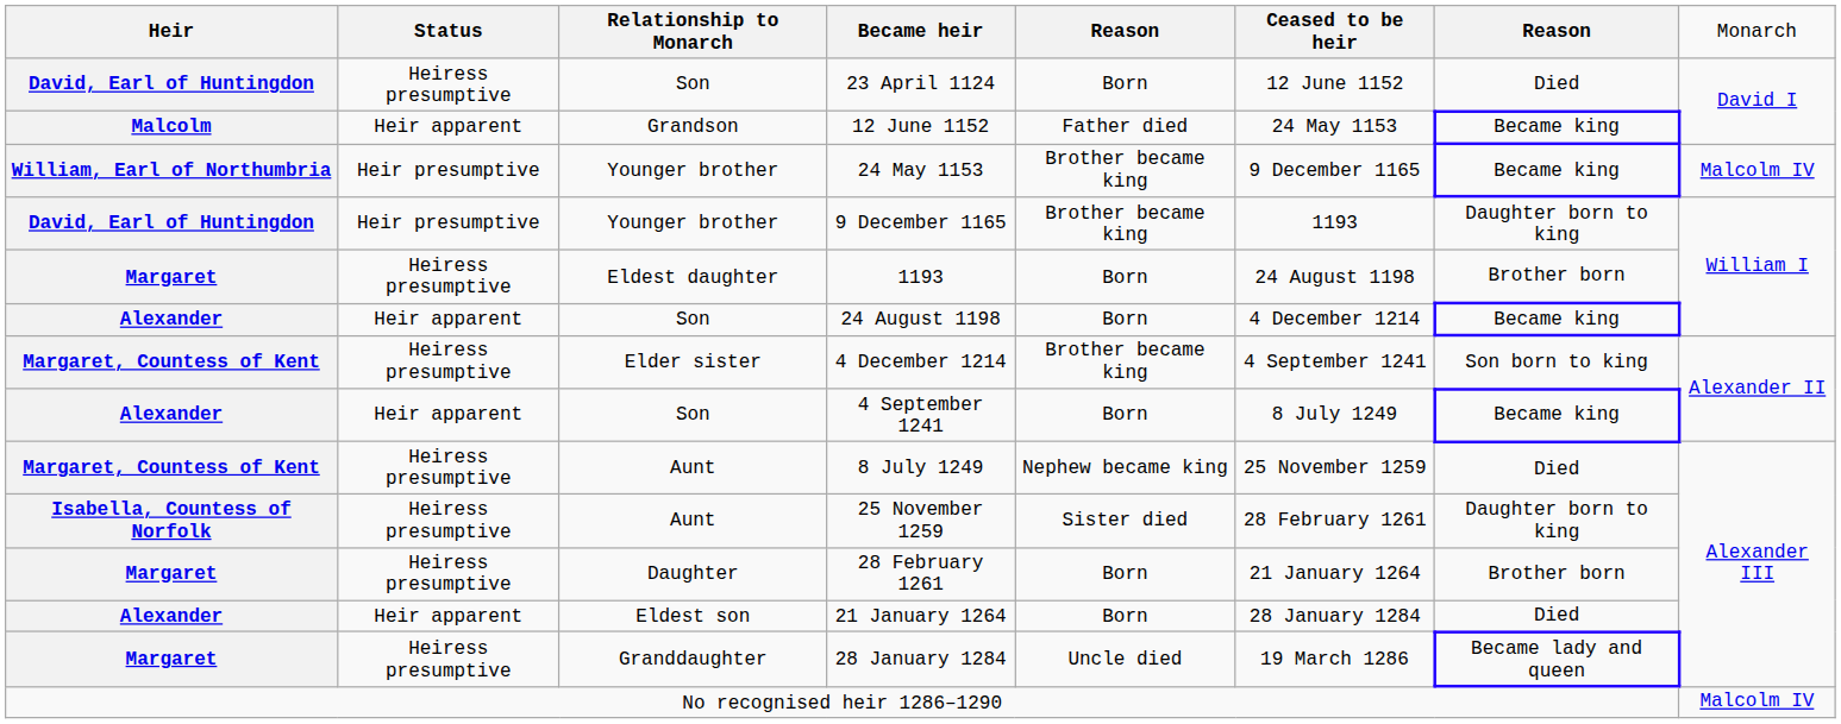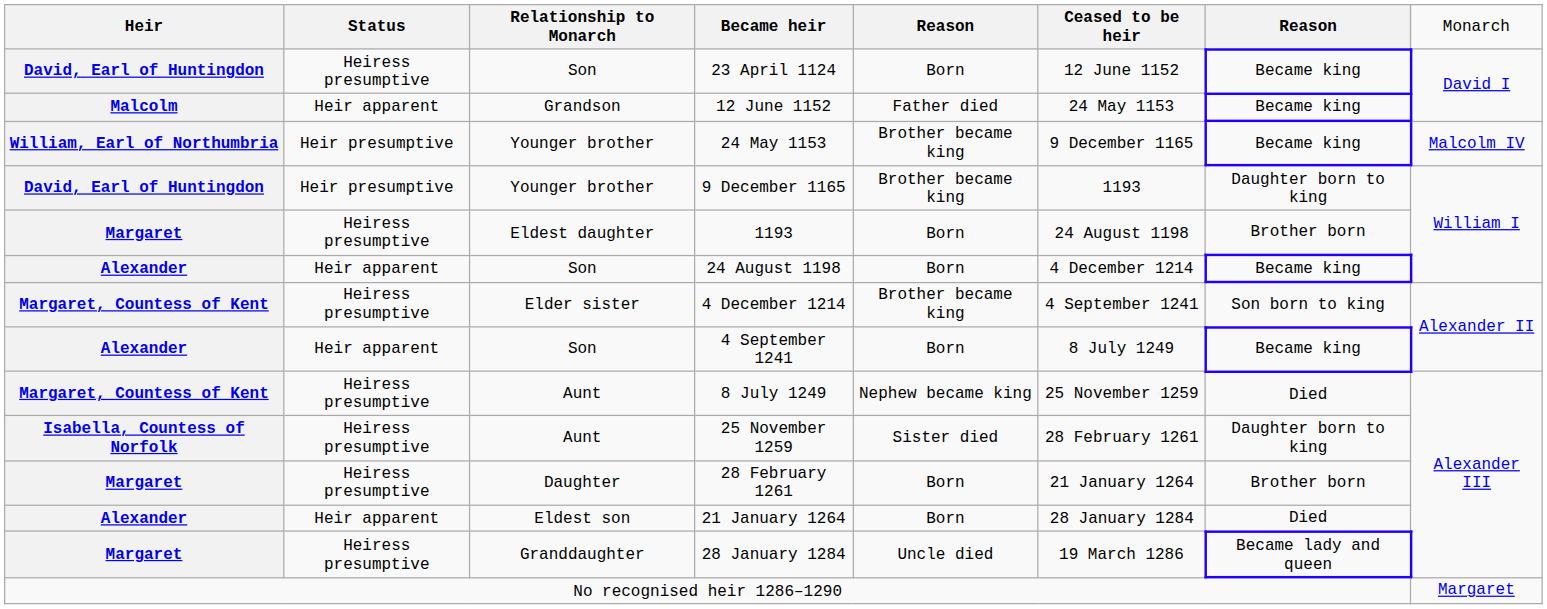23 April 1124 | column 7: Died -> Became king
No recognised heir 1286–1290 | column 8: Malcolm IV -> Margaret
